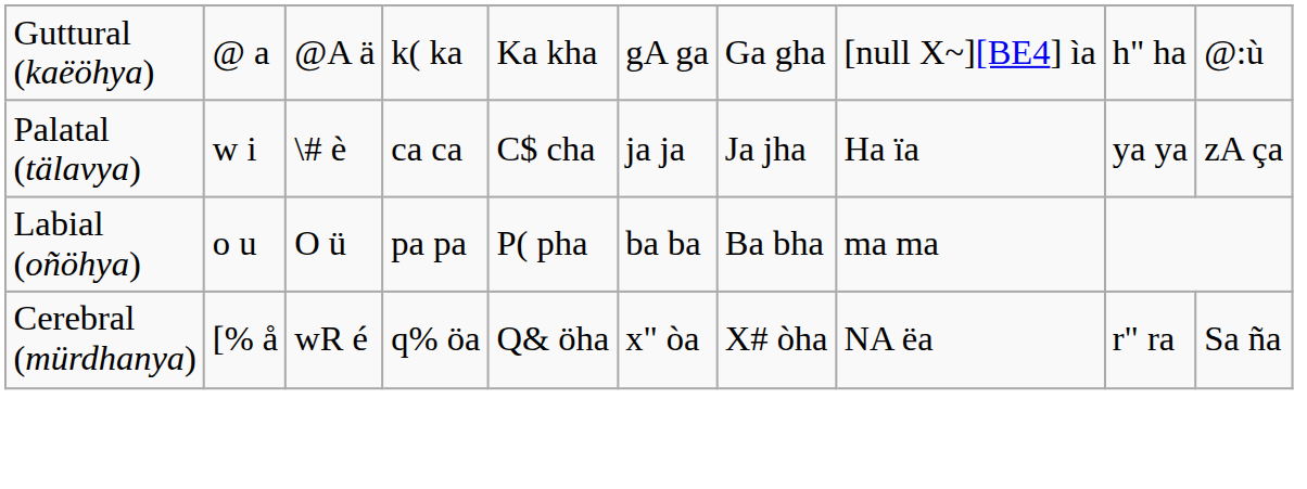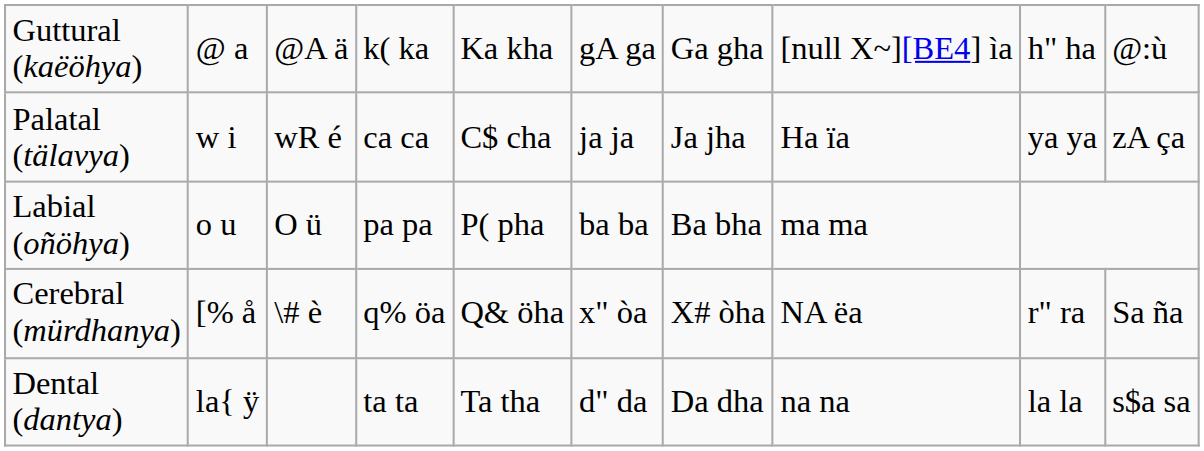Palatal (tälavya) | column 3: \# è -> wR é
Cerebral (mürdhanya) | column 3: wR é -> \# è
+ row: Dental (dantya) | la{ ÿ | ta ta | Ta tha | d" da | Da dha | na na | la la | s$a sa
